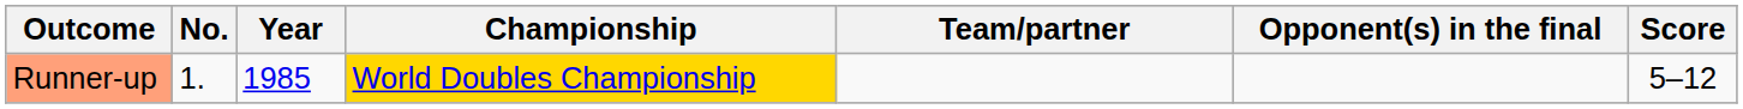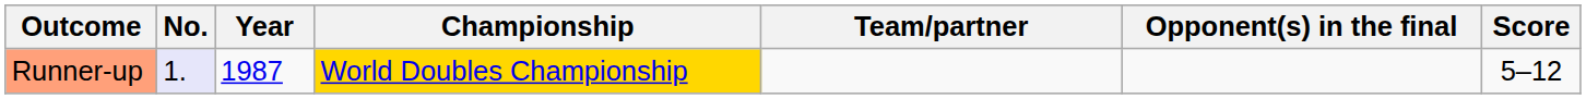Runner-up | No.: no background -> lavender background
Runner-up | Year: 1985 -> 1987
